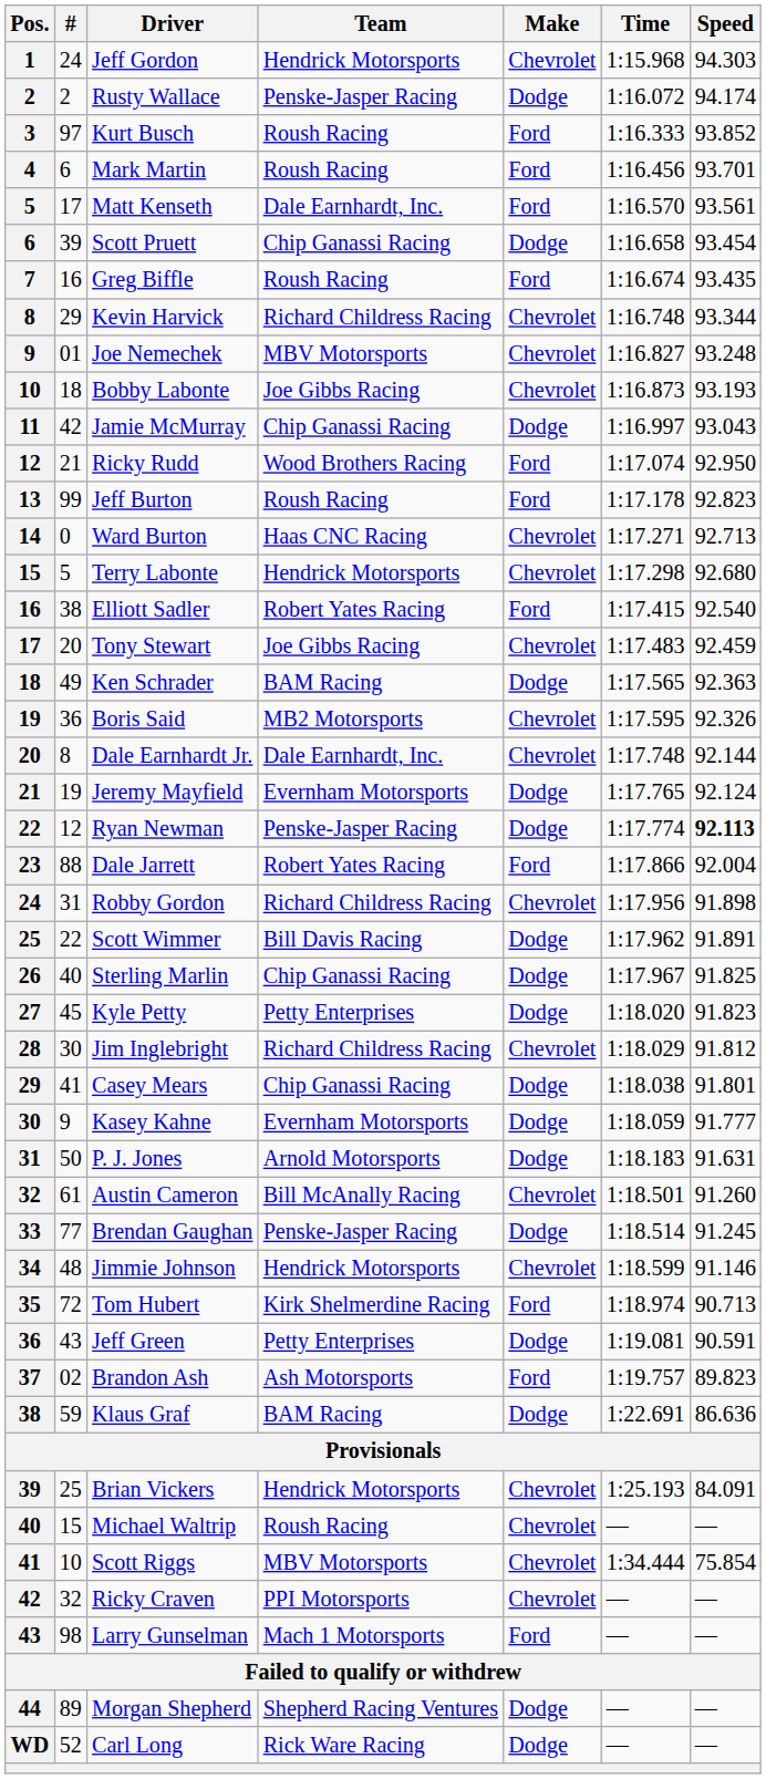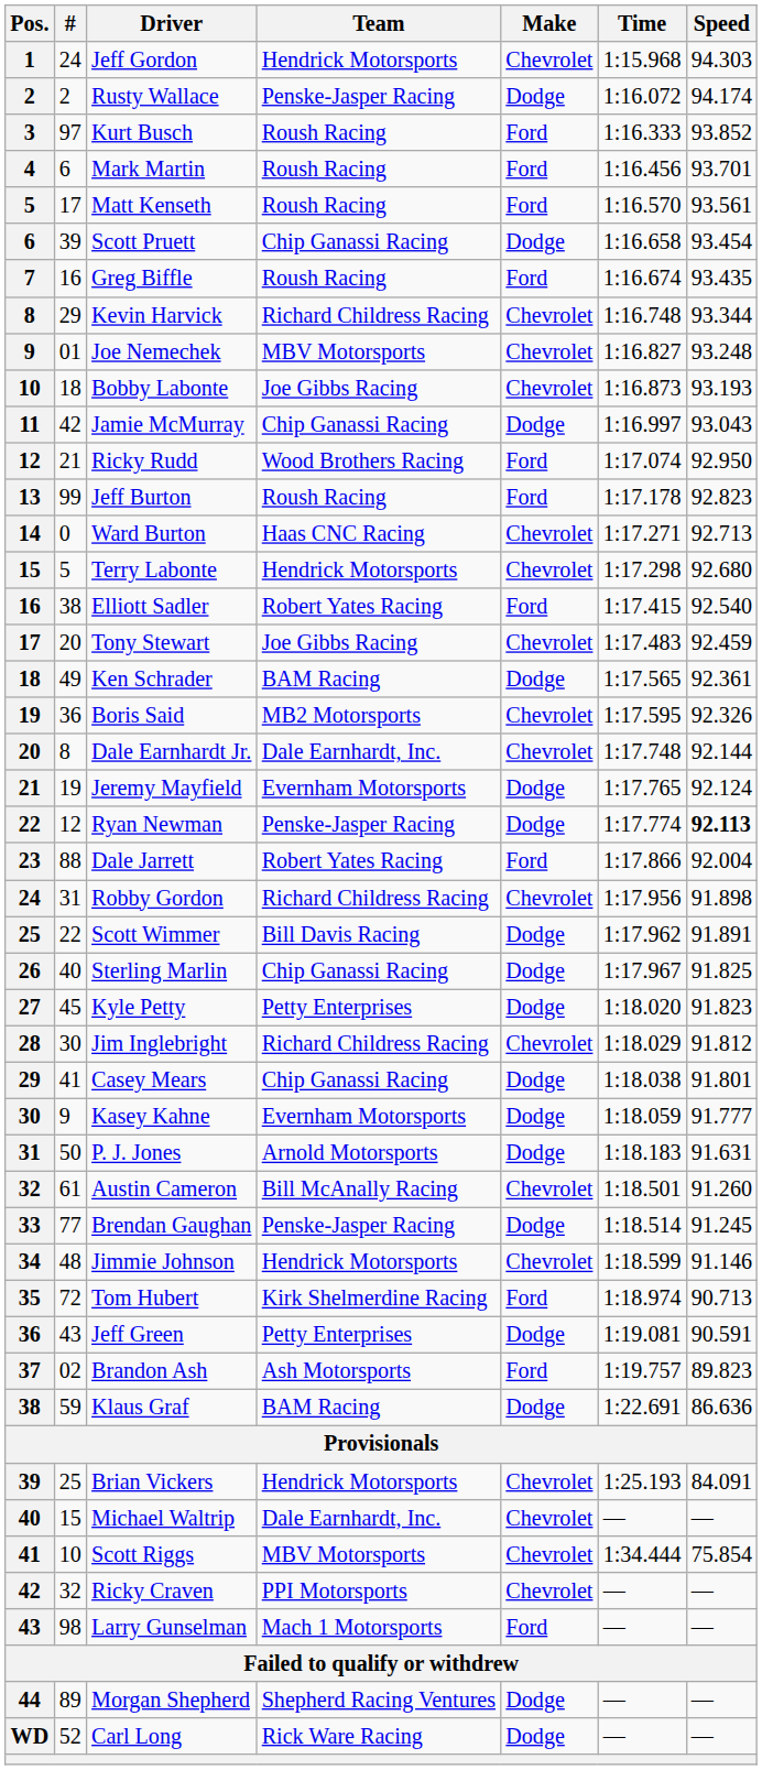Matt Kenseth | Team: Dale Earnhardt, Inc. -> Roush Racing
Ken Schrader | Speed: 92.363 -> 92.361
Michael Waltrip | Team: Roush Racing -> Dale Earnhardt, Inc.
